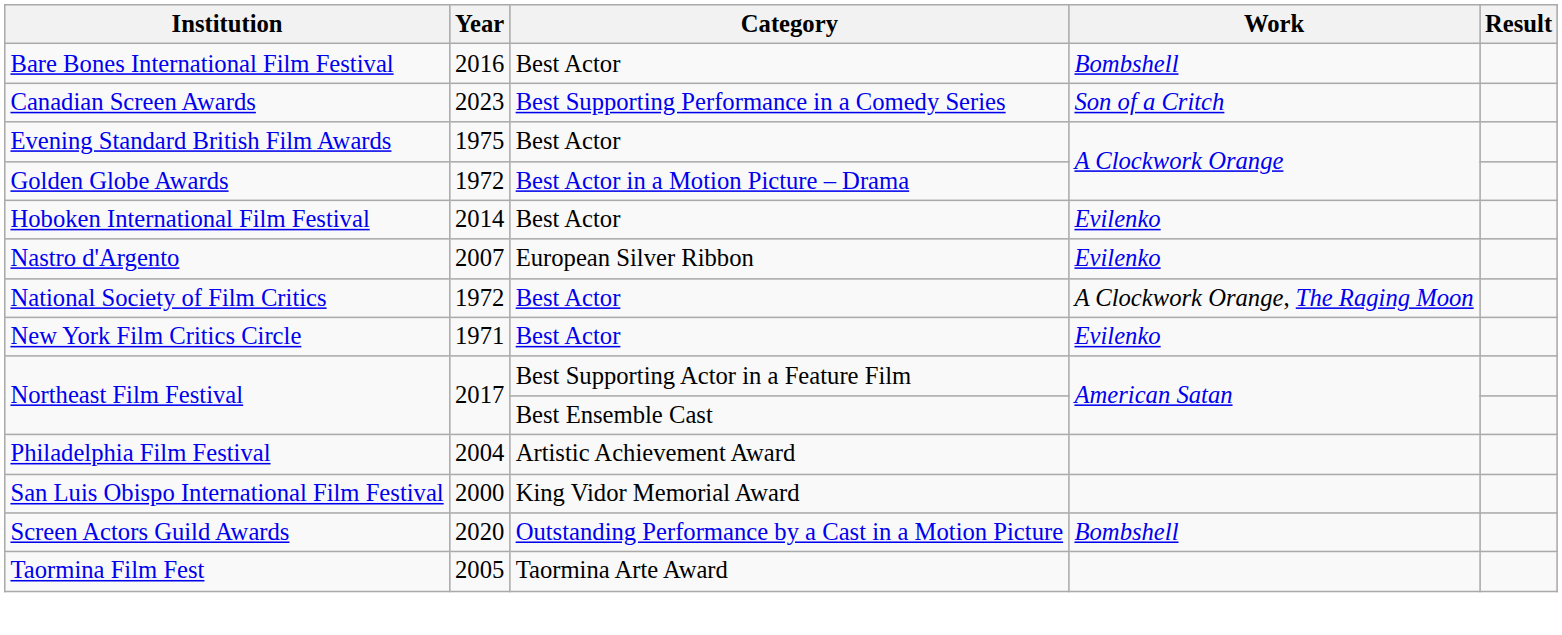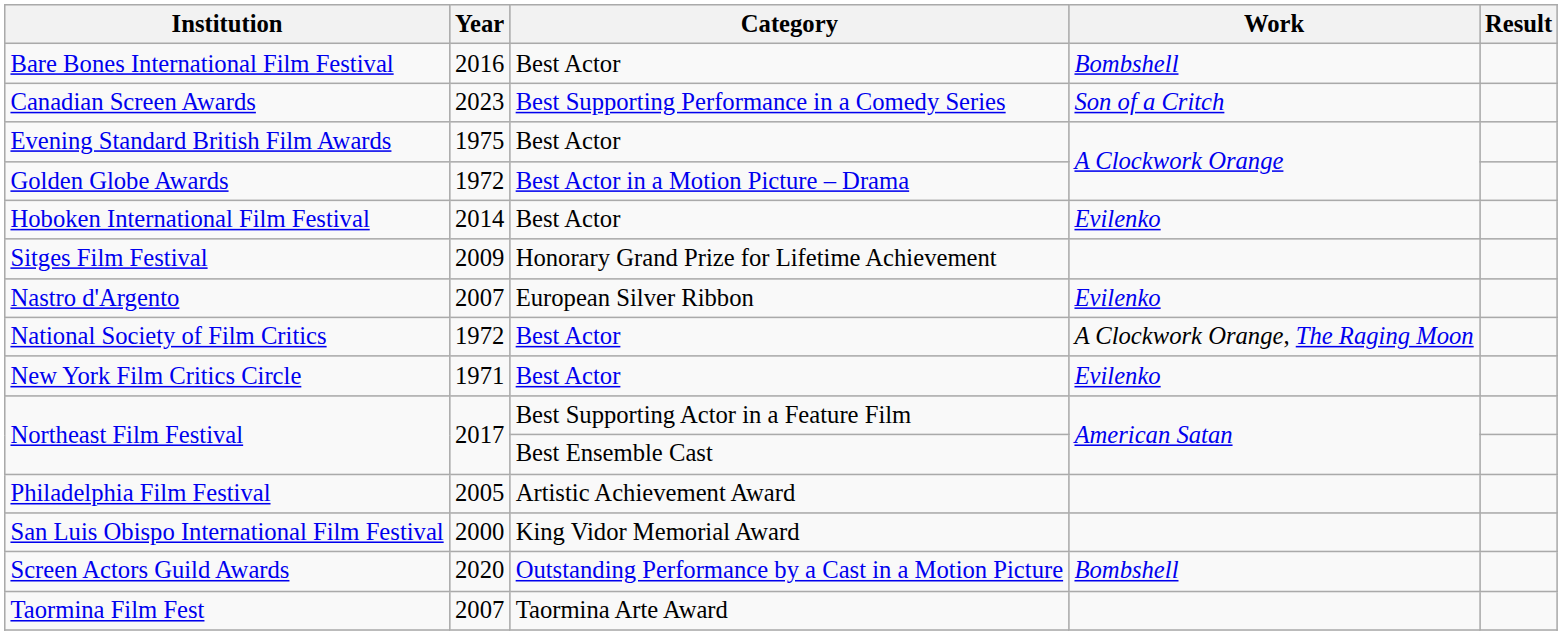+ row: Sitges Film Festival | 2009 | Honorary Grand Prize for Lifetime Achievement
Philadelphia Film Festival | Year: 2004 -> 2005
Taormina Film Fest | Year: 2005 -> 2007
